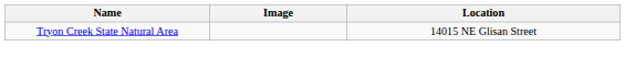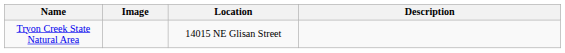+ column: Description
